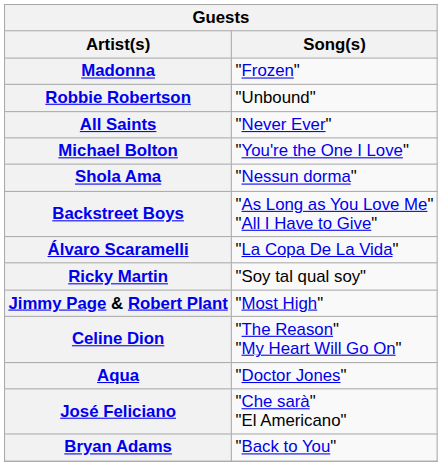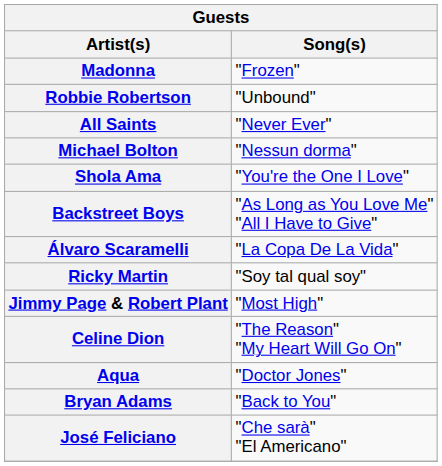Michael Bolton | Song(s): "You're the One I Love" -> "Nessun dorma"
Shola Ama | Song(s): "Nessun dorma" -> "You're the One I Love"
rows swapped: Bryan Adams <-> José Feliciano
